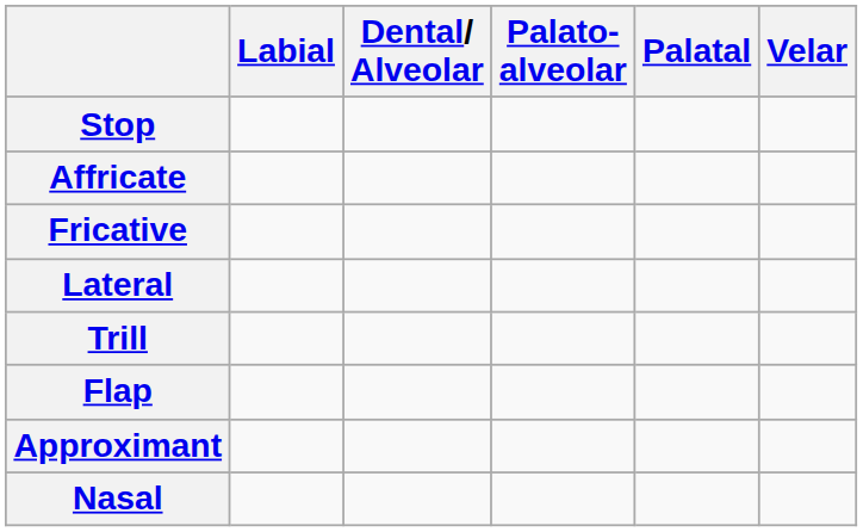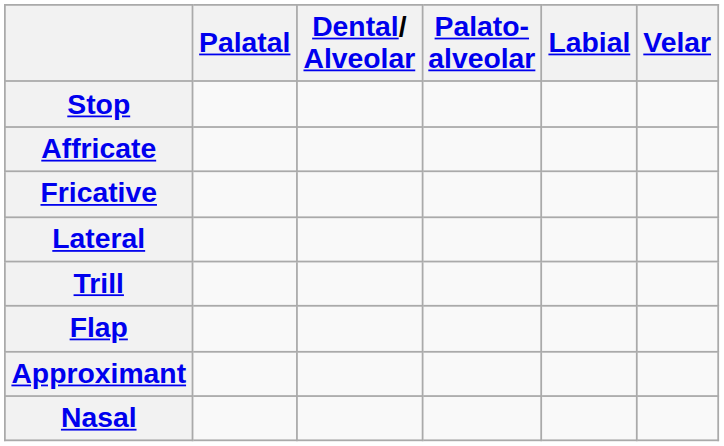columns swapped: Labial <-> Palatal
